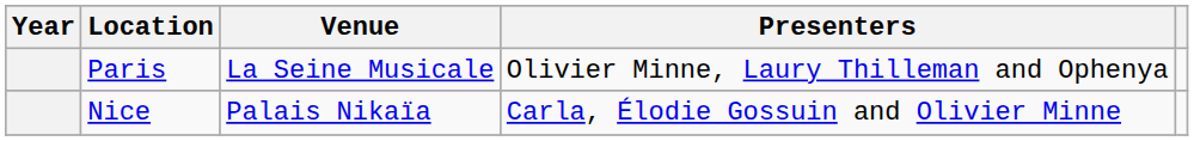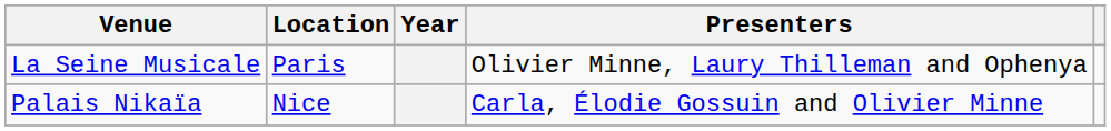columns swapped: Year <-> Venue
